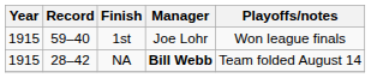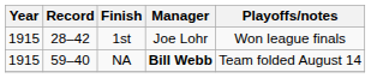1st | Record: 59–40 -> 28–42
NA | Record: 28–42 -> 59–40
